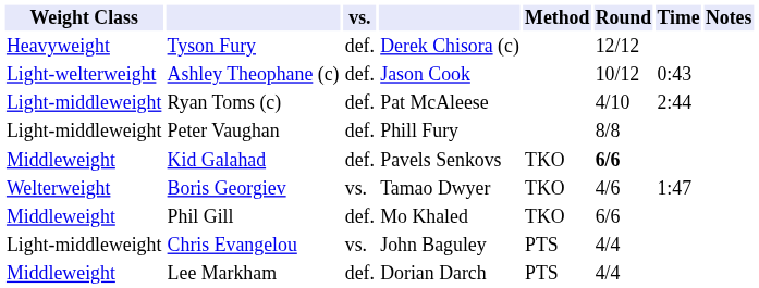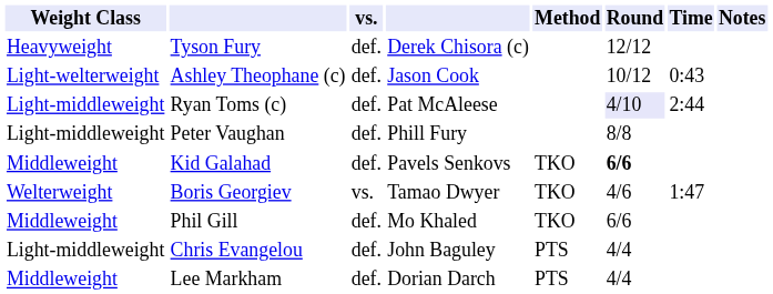Ryan Toms (c) | Round: no background -> lavender background
Chris Evangelou | vs.: vs. -> def.
